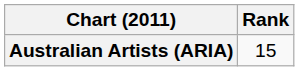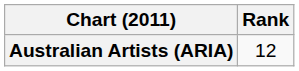Australian Artists (ARIA) | Rank: 15 -> 12
